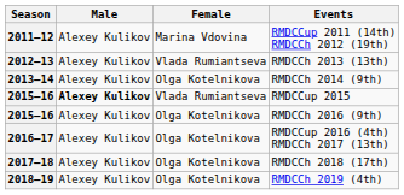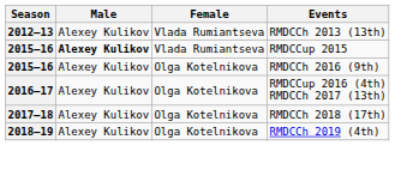- row: 2011–12 | Alexey Kulikov | Marina Vdovina | RMDCCup 2011 (14th) RMDCCh 2012 (19th)
- row: 2013–14 | Alexey Kulikov | Olga Kotelnikova | RMDCCh 2014 (9th)
